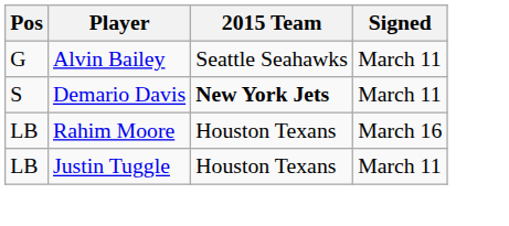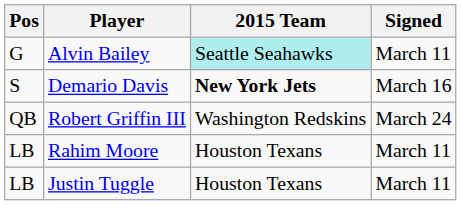Alvin Bailey | 2015 Team: no background -> paleturquoise background
Demario Davis | Signed: March 11 -> March 16
+ row: QB | Robert Griffin III | Washington Redskins | March 24
Rahim Moore | Signed: March 16 -> March 11
